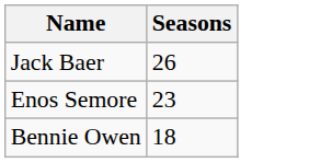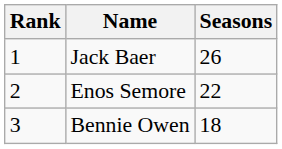+ column: Rank | 1 | 2 | 3
Enos Semore | Seasons: 23 -> 22
